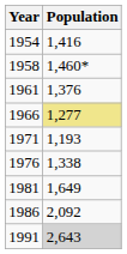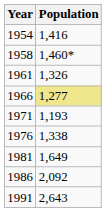1961 | Population: 1,376 -> 1,326
1991 | Population: lightgrey background -> no background
